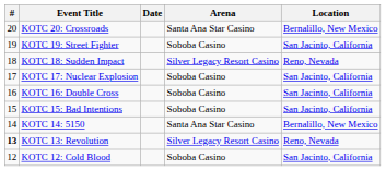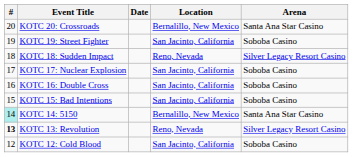columns swapped: Arena <-> Location
KOTC 14: 5150 | #: no background -> paleturquoise background
